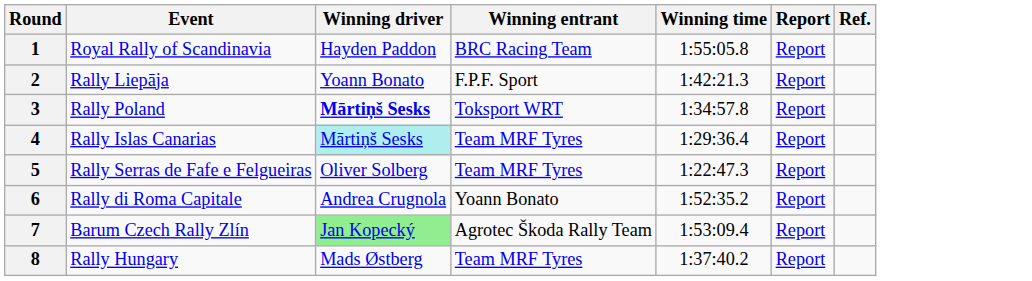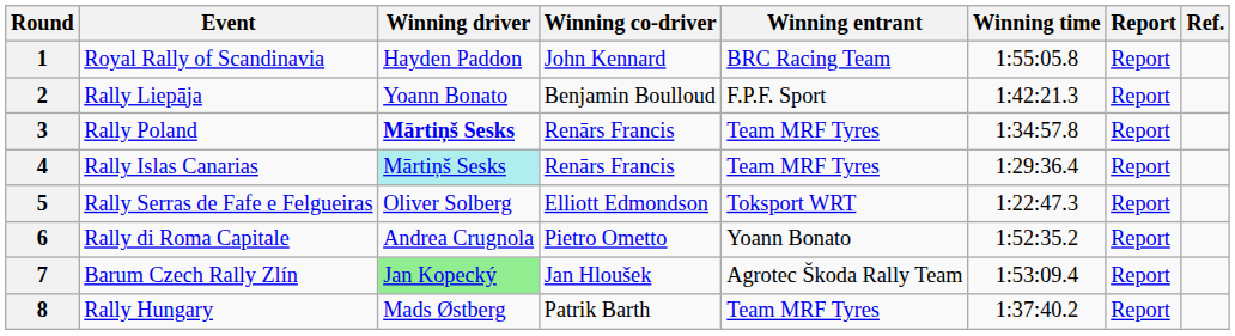+ column: Winning co-driver | John Kennard | Benjamin Boulloud | Renārs Francis | Renārs Francis | Elliott Edmondson | Pietro Ometto | Jan Hloušek | Patrik Barth
3 | Winning entrant: Toksport WRT -> Team MRF Tyres
5 | Winning entrant: Team MRF Tyres -> Toksport WRT
